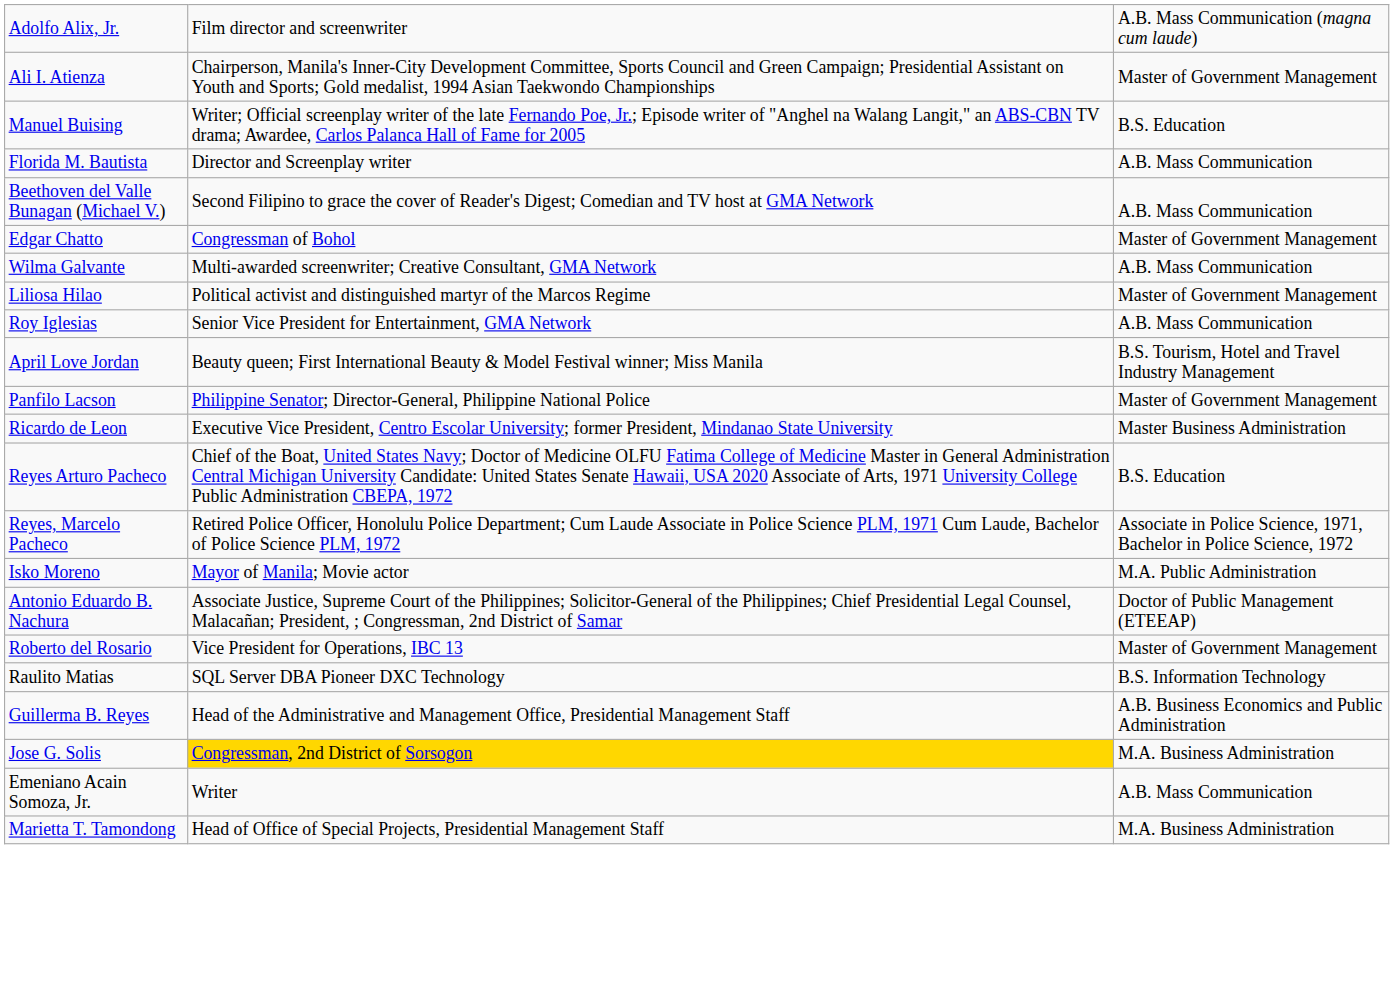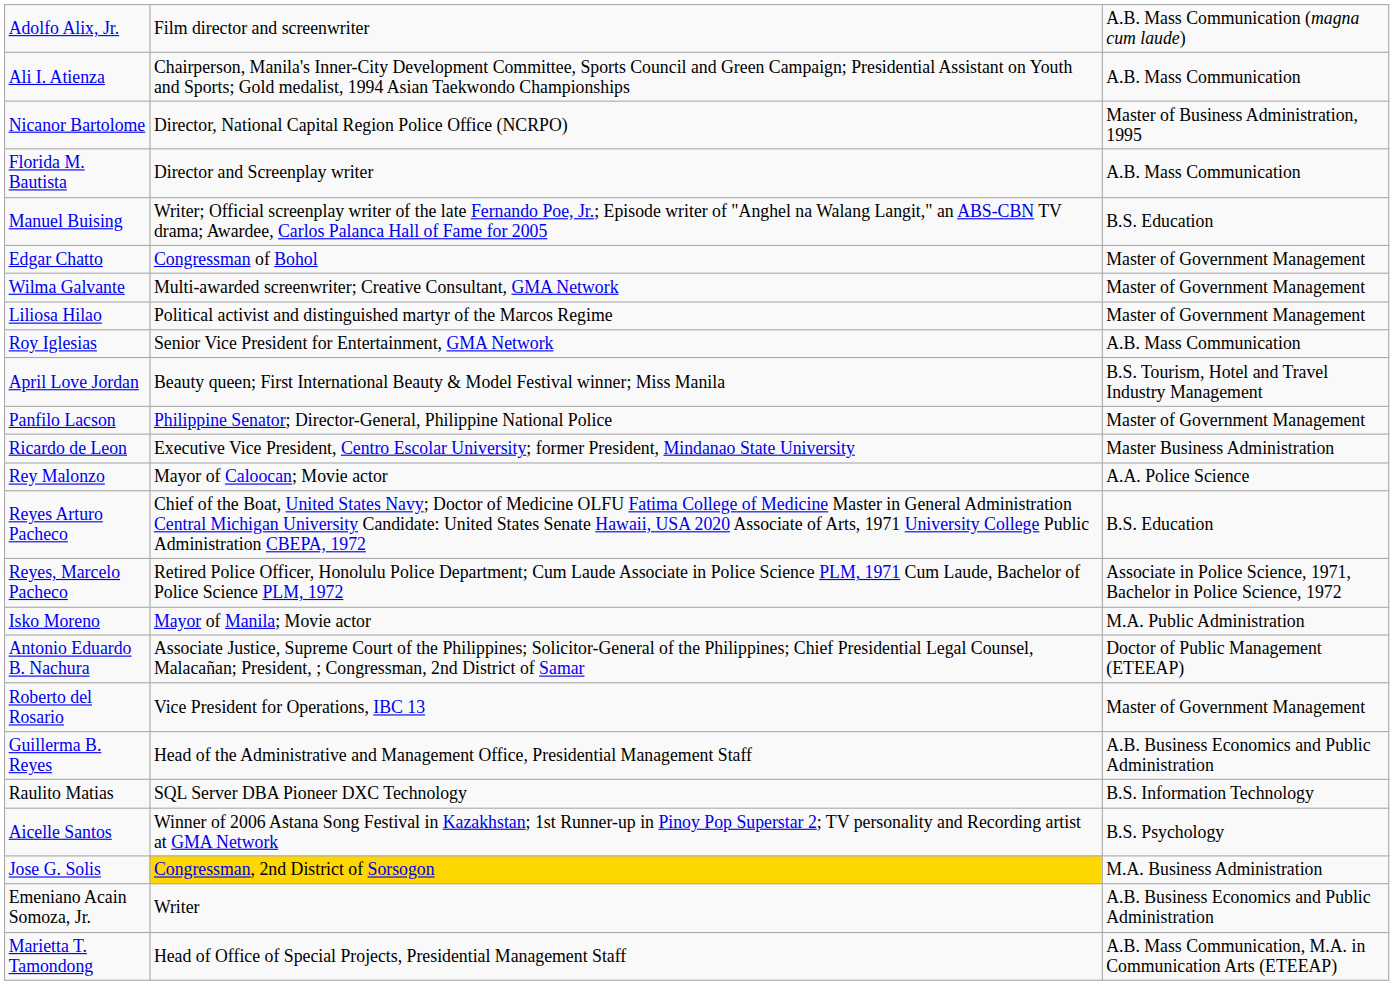Ali I. Atienza | column 3: Master of Government Management -> A.B. Mass Communication
+ row: Nicanor Bartolome | Director, National Capital Region Police Office (NCRPO) | Master of Business Administration, 1995
rows swapped: Florida M. Bautista <-> Manuel Buising
- row: Beethoven del Valle Bunagan (Michael V.) | Second Filipino to grace the cover of Reader's Digest; Comedian and TV host at GMA Network | A.B. Mass Communication
Wilma Galvante | column 3: A.B. Mass Communication -> Master of Government Management
+ row: Rey Malonzo | Mayor of Caloocan; Movie actor | A.A. Police Science
rows swapped: Raulito Matias <-> Guillerma B. Reyes
+ row: Aicelle Santos | Winner of 2006 Astana Song Festival in Kazakhstan; 1st Runner-up in Pinoy Pop Superstar 2; TV personality and Recording artist at GMA Network | B.S. Psychology
Emeniano Acain Somoza, Jr. | column 3: A.B. Mass Communication -> A.B. Business Economics and Public Administration
Marietta T. Tamondong | column 3: M.A. Business Administration -> A.B. Mass Communication, M.A. in Communication Arts (ETEEAP)
